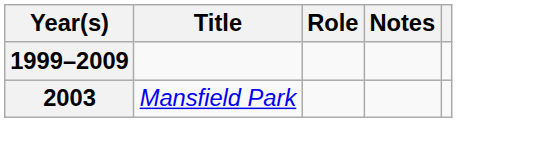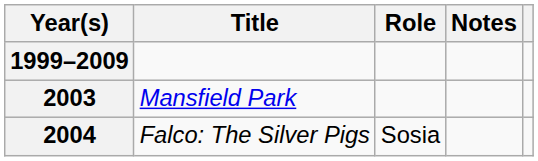+ row: 2004 | Falco: The Silver Pigs | Sosia
